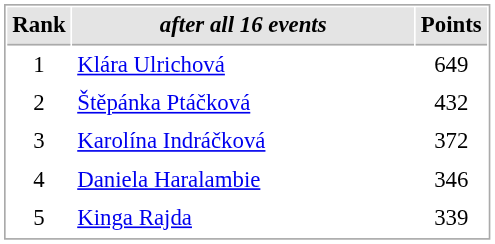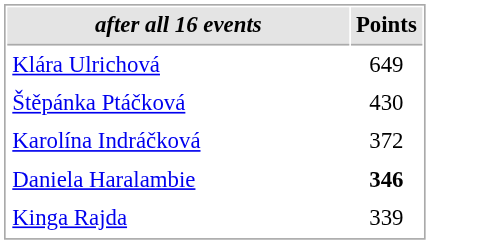- column: Rank | 1 | 2 | 3 | 4 | 5
Štěpánka Ptáčková | Points: 432 -> 430
Daniela Haralambie | Points: normal -> bold
